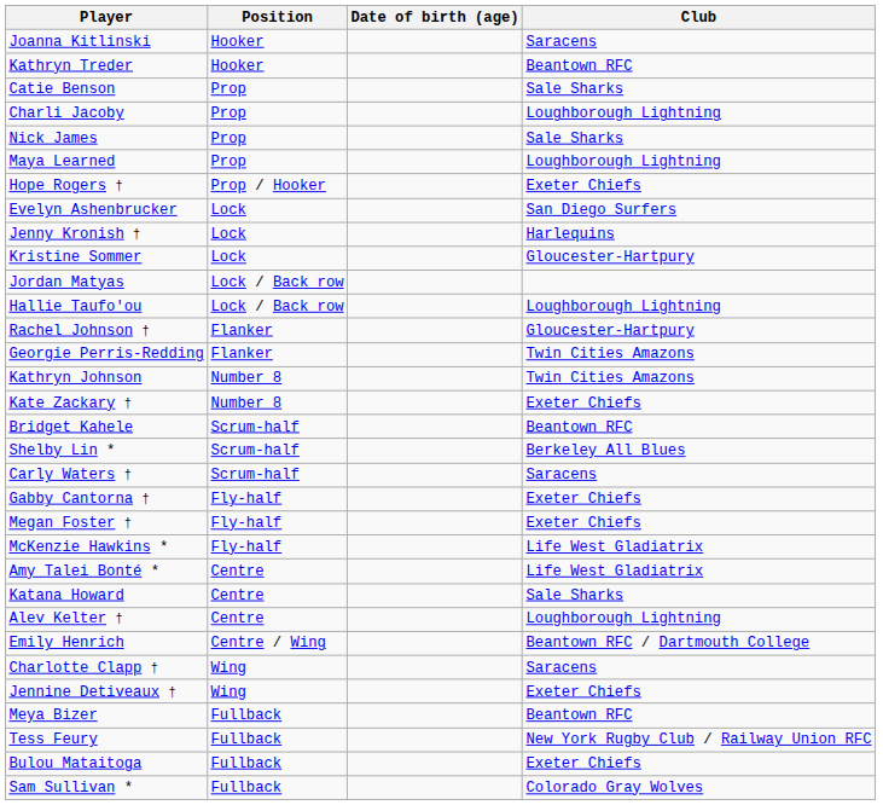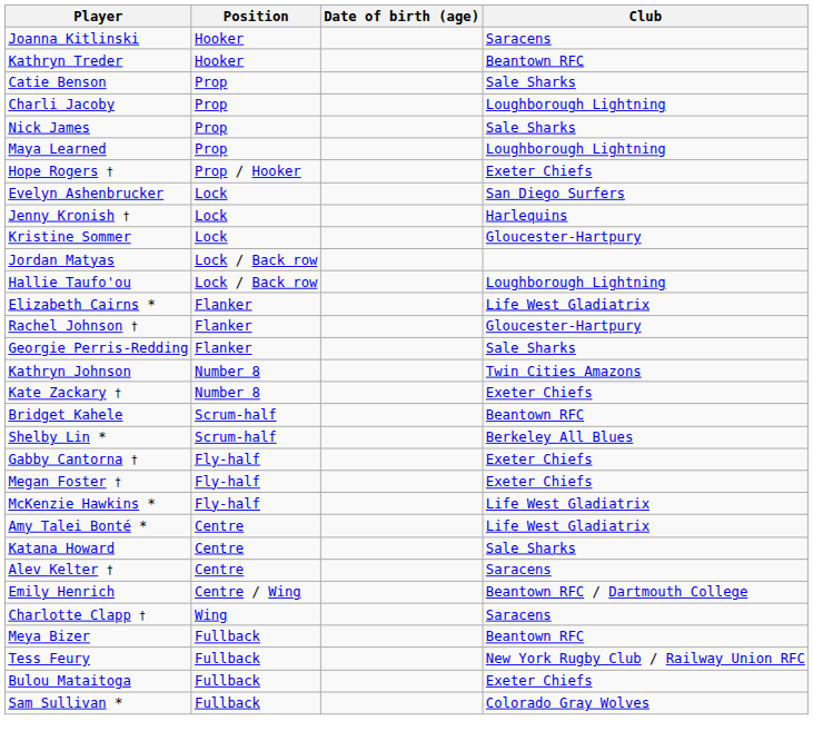+ row: Elizabeth Cairns * | Flanker | Life West Gladiatrix
Georgie Perris-Redding | Club: Twin Cities Amazons -> Sale Sharks
- row: Carly Waters † | Scrum-half | Saracens
Alev Kelter † | Club: Loughborough Lightning -> Saracens
- row: Jennine Detiveaux † | Wing | Exeter Chiefs
